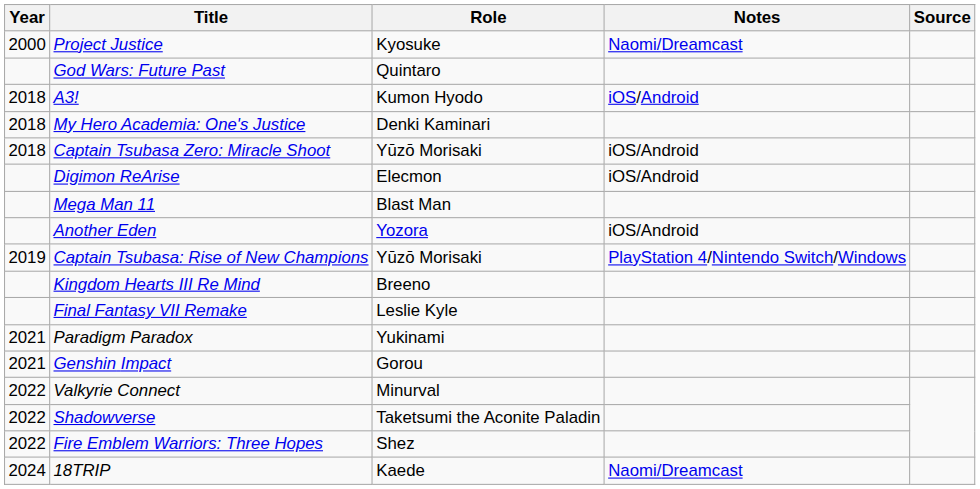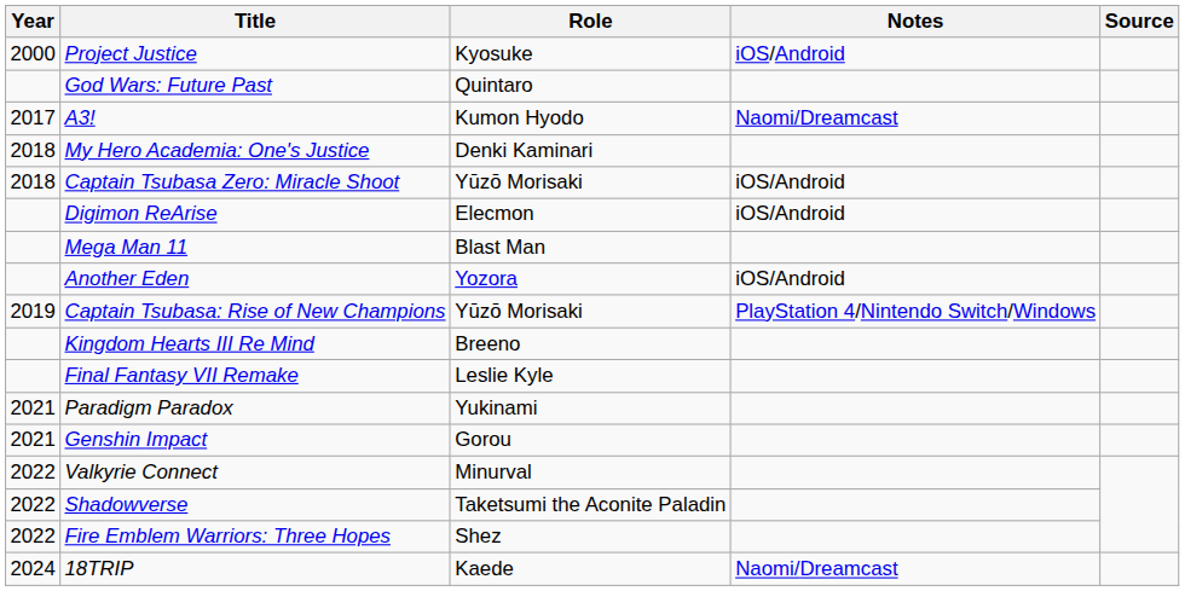Project Justice | Notes: Naomi/Dreamcast -> iOS/Android
A3! | Year: 2018 -> 2017
A3! | Notes: iOS/Android -> Naomi/Dreamcast
